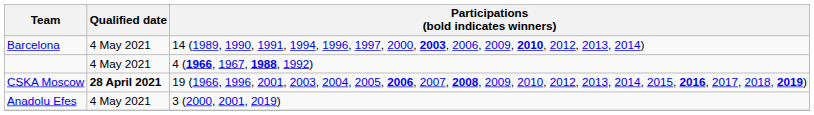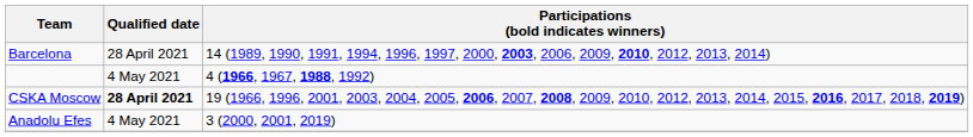Barcelona | Qualified date: 4 May 2021 -> 28 April 2021
